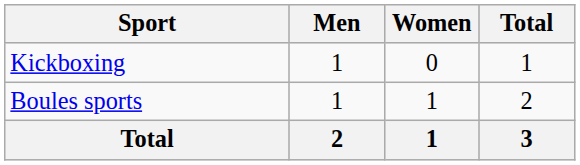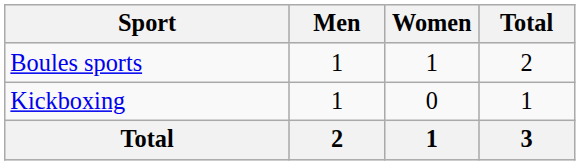rows swapped: Boules sports <-> Kickboxing
